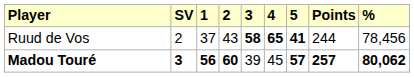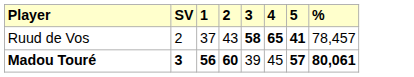- column: Points | 244 | 257
Ruud de Vos | %: 78,456 -> 78,457
Madou Touré | %: 80,062 -> 80,061
